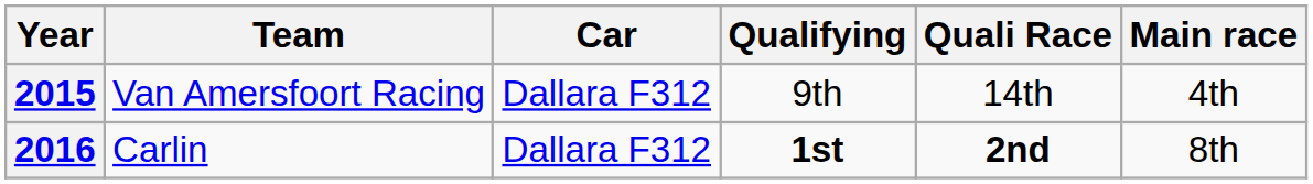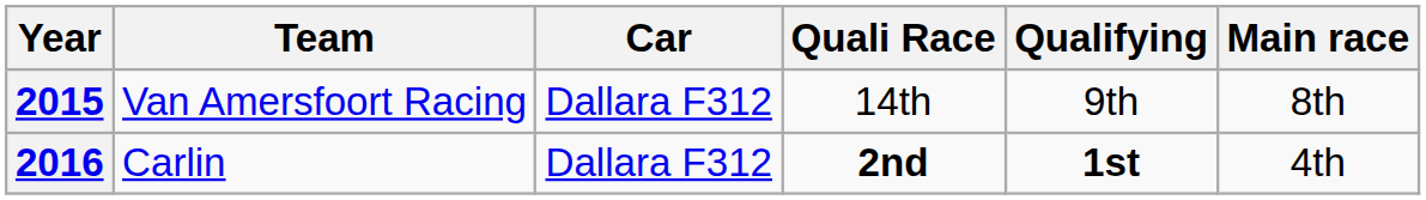columns swapped: Qualifying <-> Quali Race
2015 | Main race: 4th -> 8th
2016 | Main race: 8th -> 4th
